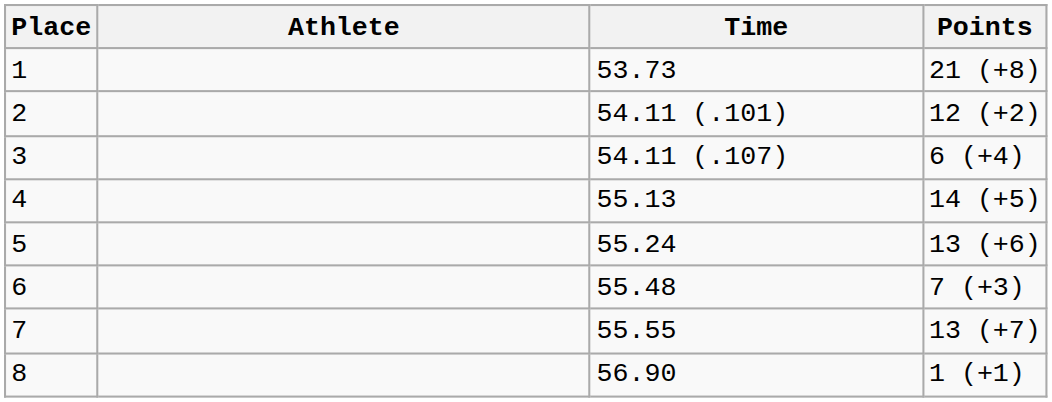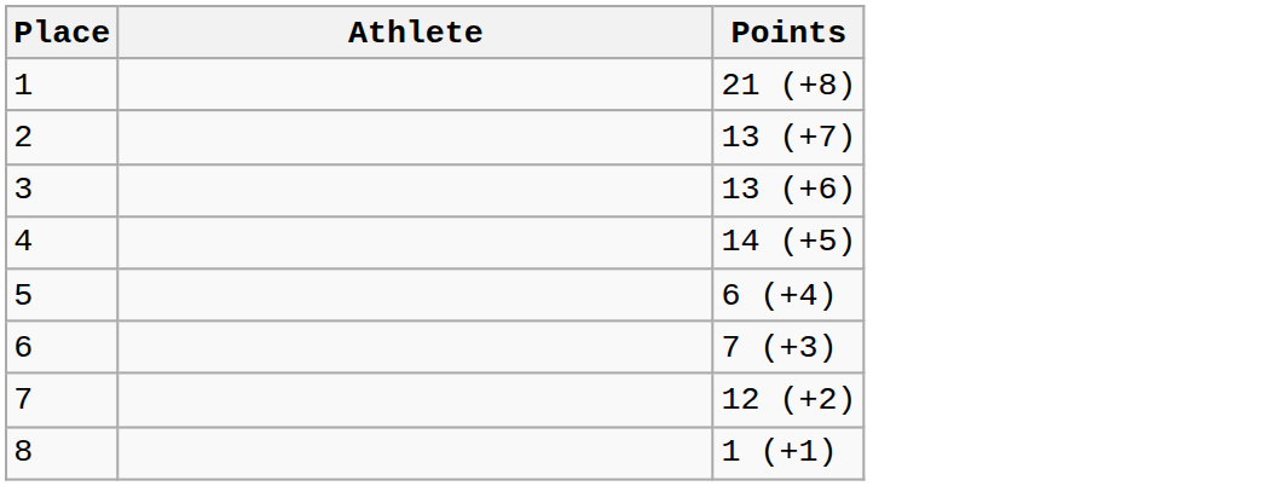- column: Time | 53.73 | 54.11 (.101) | 54.11 (.107) | 55.13 | 55.24 | 55.48 | 55.55 | 56.90
2 | Points: 12 (+2) -> 13 (+7)
3 | Points: 6 (+4) -> 13 (+6)
5 | Points: 13 (+6) -> 6 (+4)
7 | Points: 13 (+7) -> 12 (+2)
